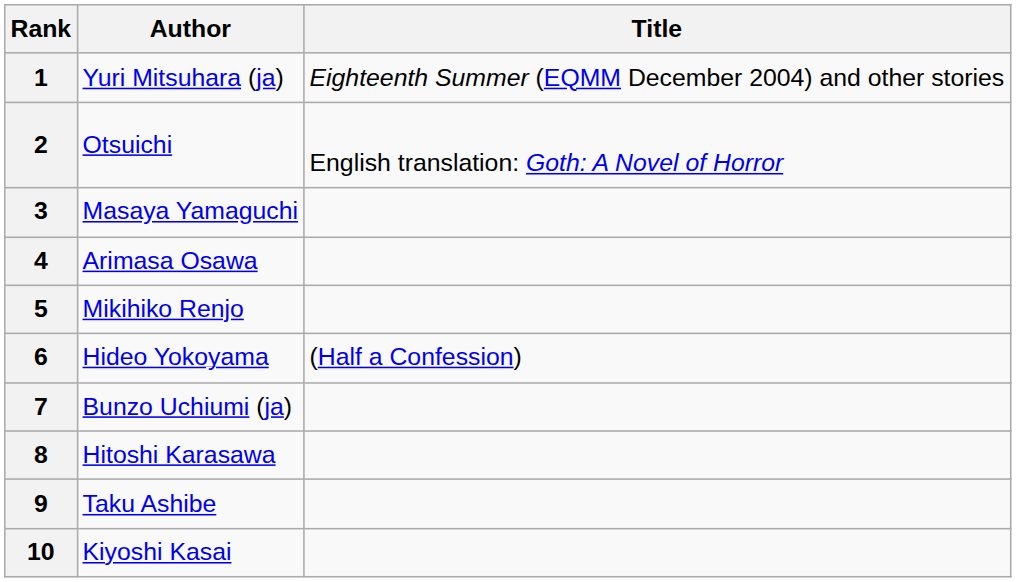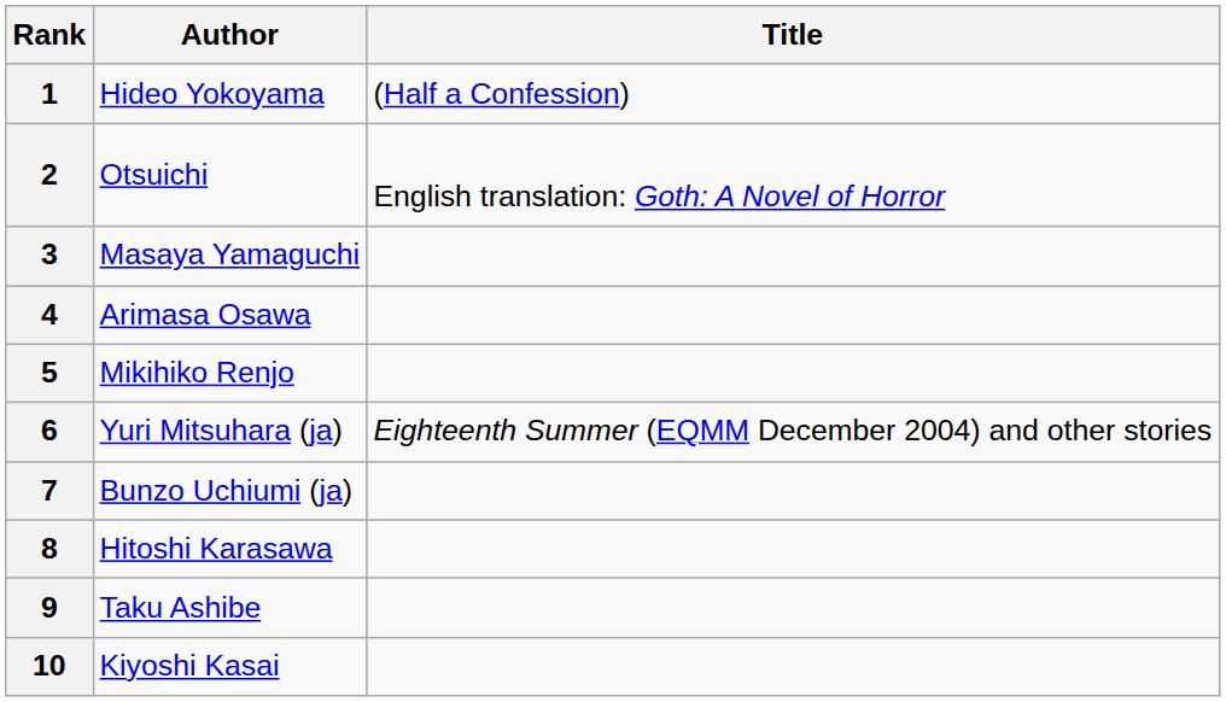1 | Author: Yuri Mitsuhara (ja) -> Hideo Yokoyama
1 | Title: Eighteenth Summer (EQMM December 2004) and other stories -> (Half a Confession)
6 | Author: Hideo Yokoyama -> Yuri Mitsuhara (ja)
6 | Title: (Half a Confession) -> Eighteenth Summer (EQMM December 2004) and other stories
